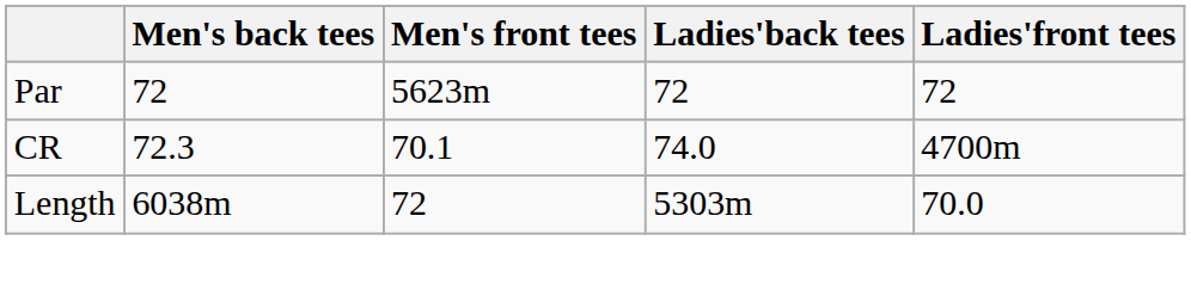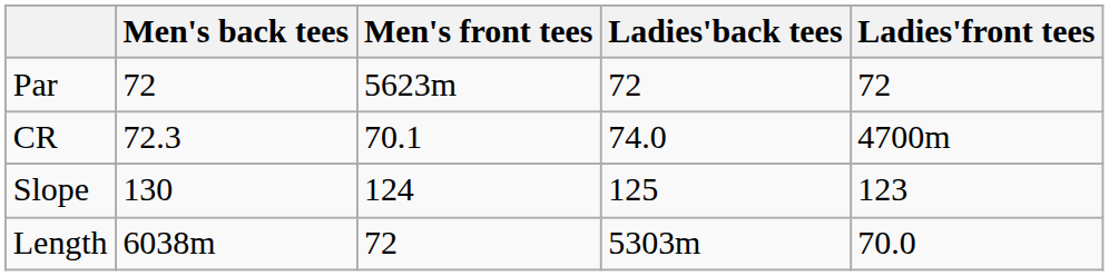+ row: Slope | 130 | 124 | 125 | 123
